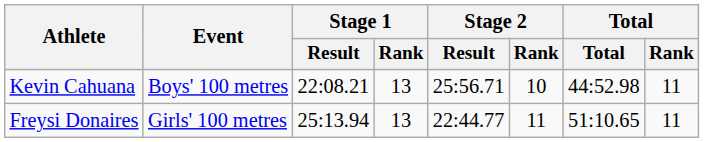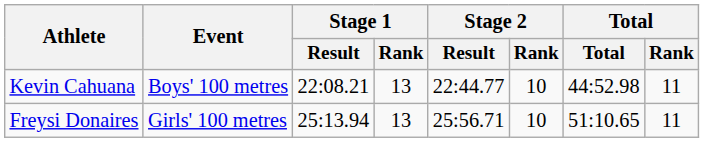Kevin Cahuana | Stage 2 / Result: 25:56.71 -> 22:44.77
Freysi Donaires | Stage 2 / Result: 22:44.77 -> 25:56.71
Freysi Donaires | Stage 2 / Rank: 11 -> 10
